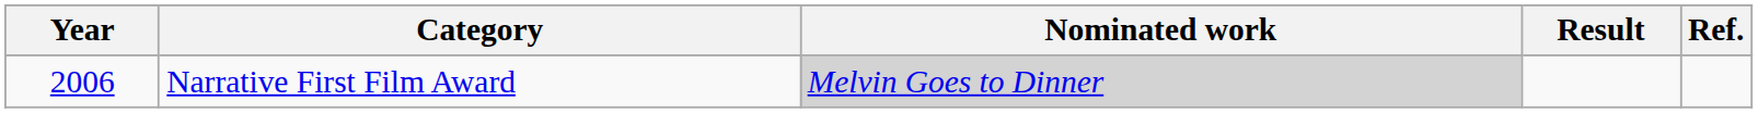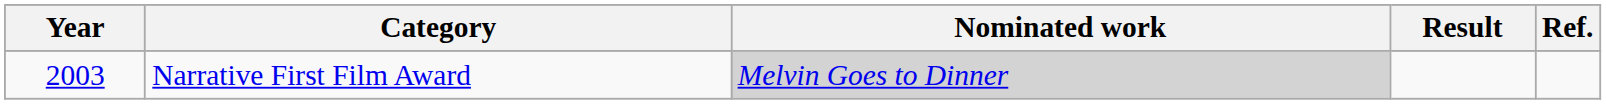Narrative First Film Award | Year: 2006 -> 2003
